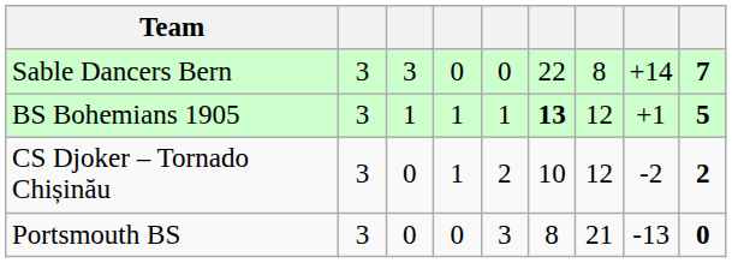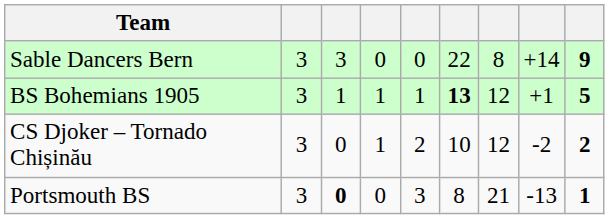Sable Dancers Bern | column 9: 7 -> 9
Portsmouth BS | column 3: normal -> bold
Portsmouth BS | column 9: 0 -> 1
